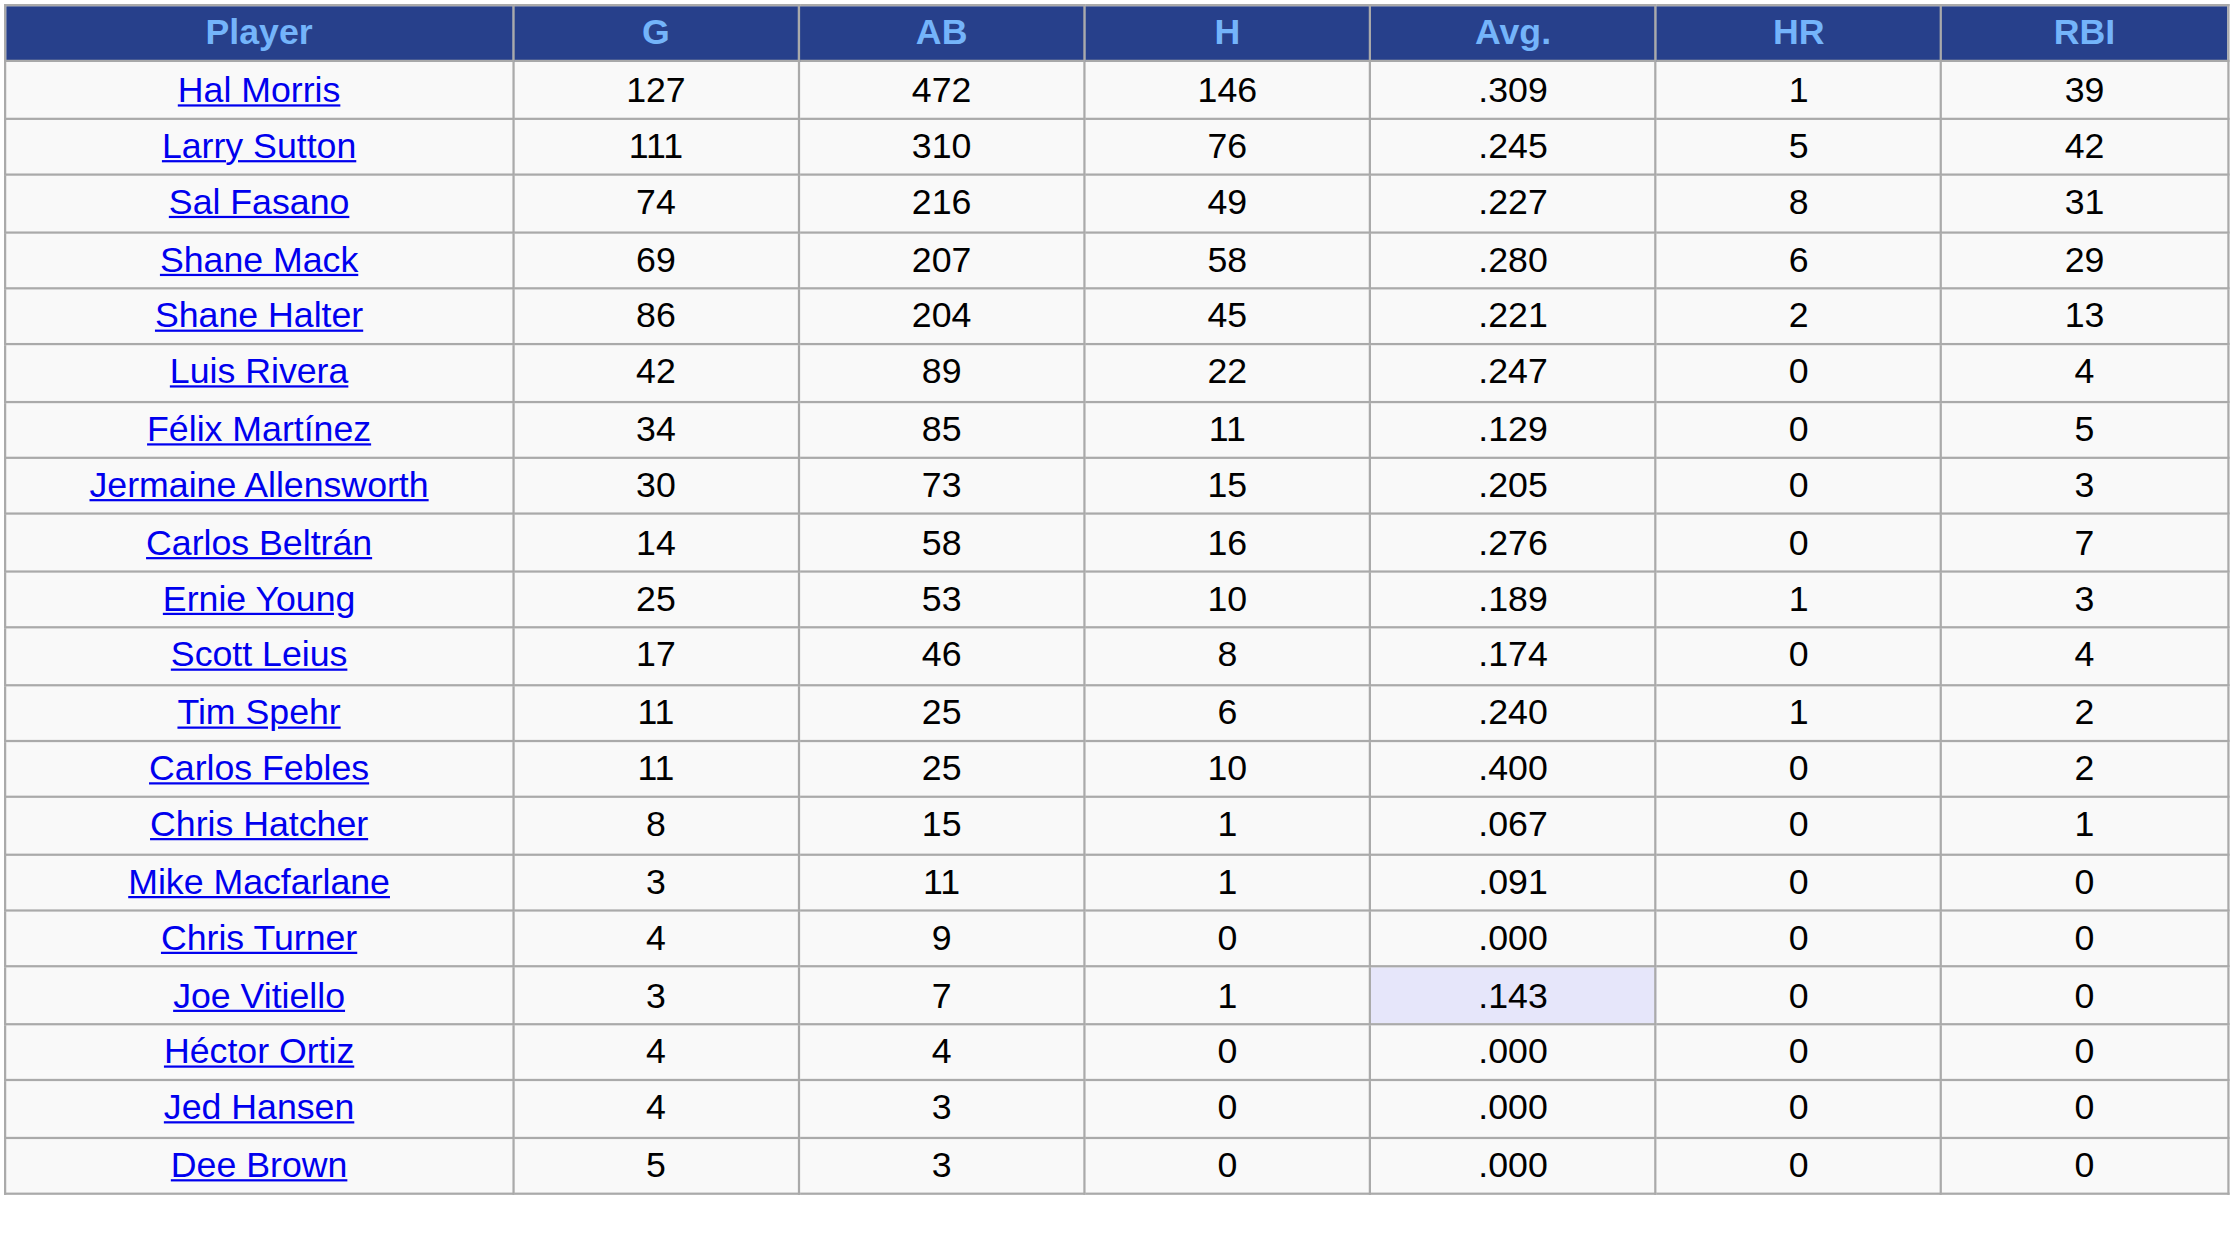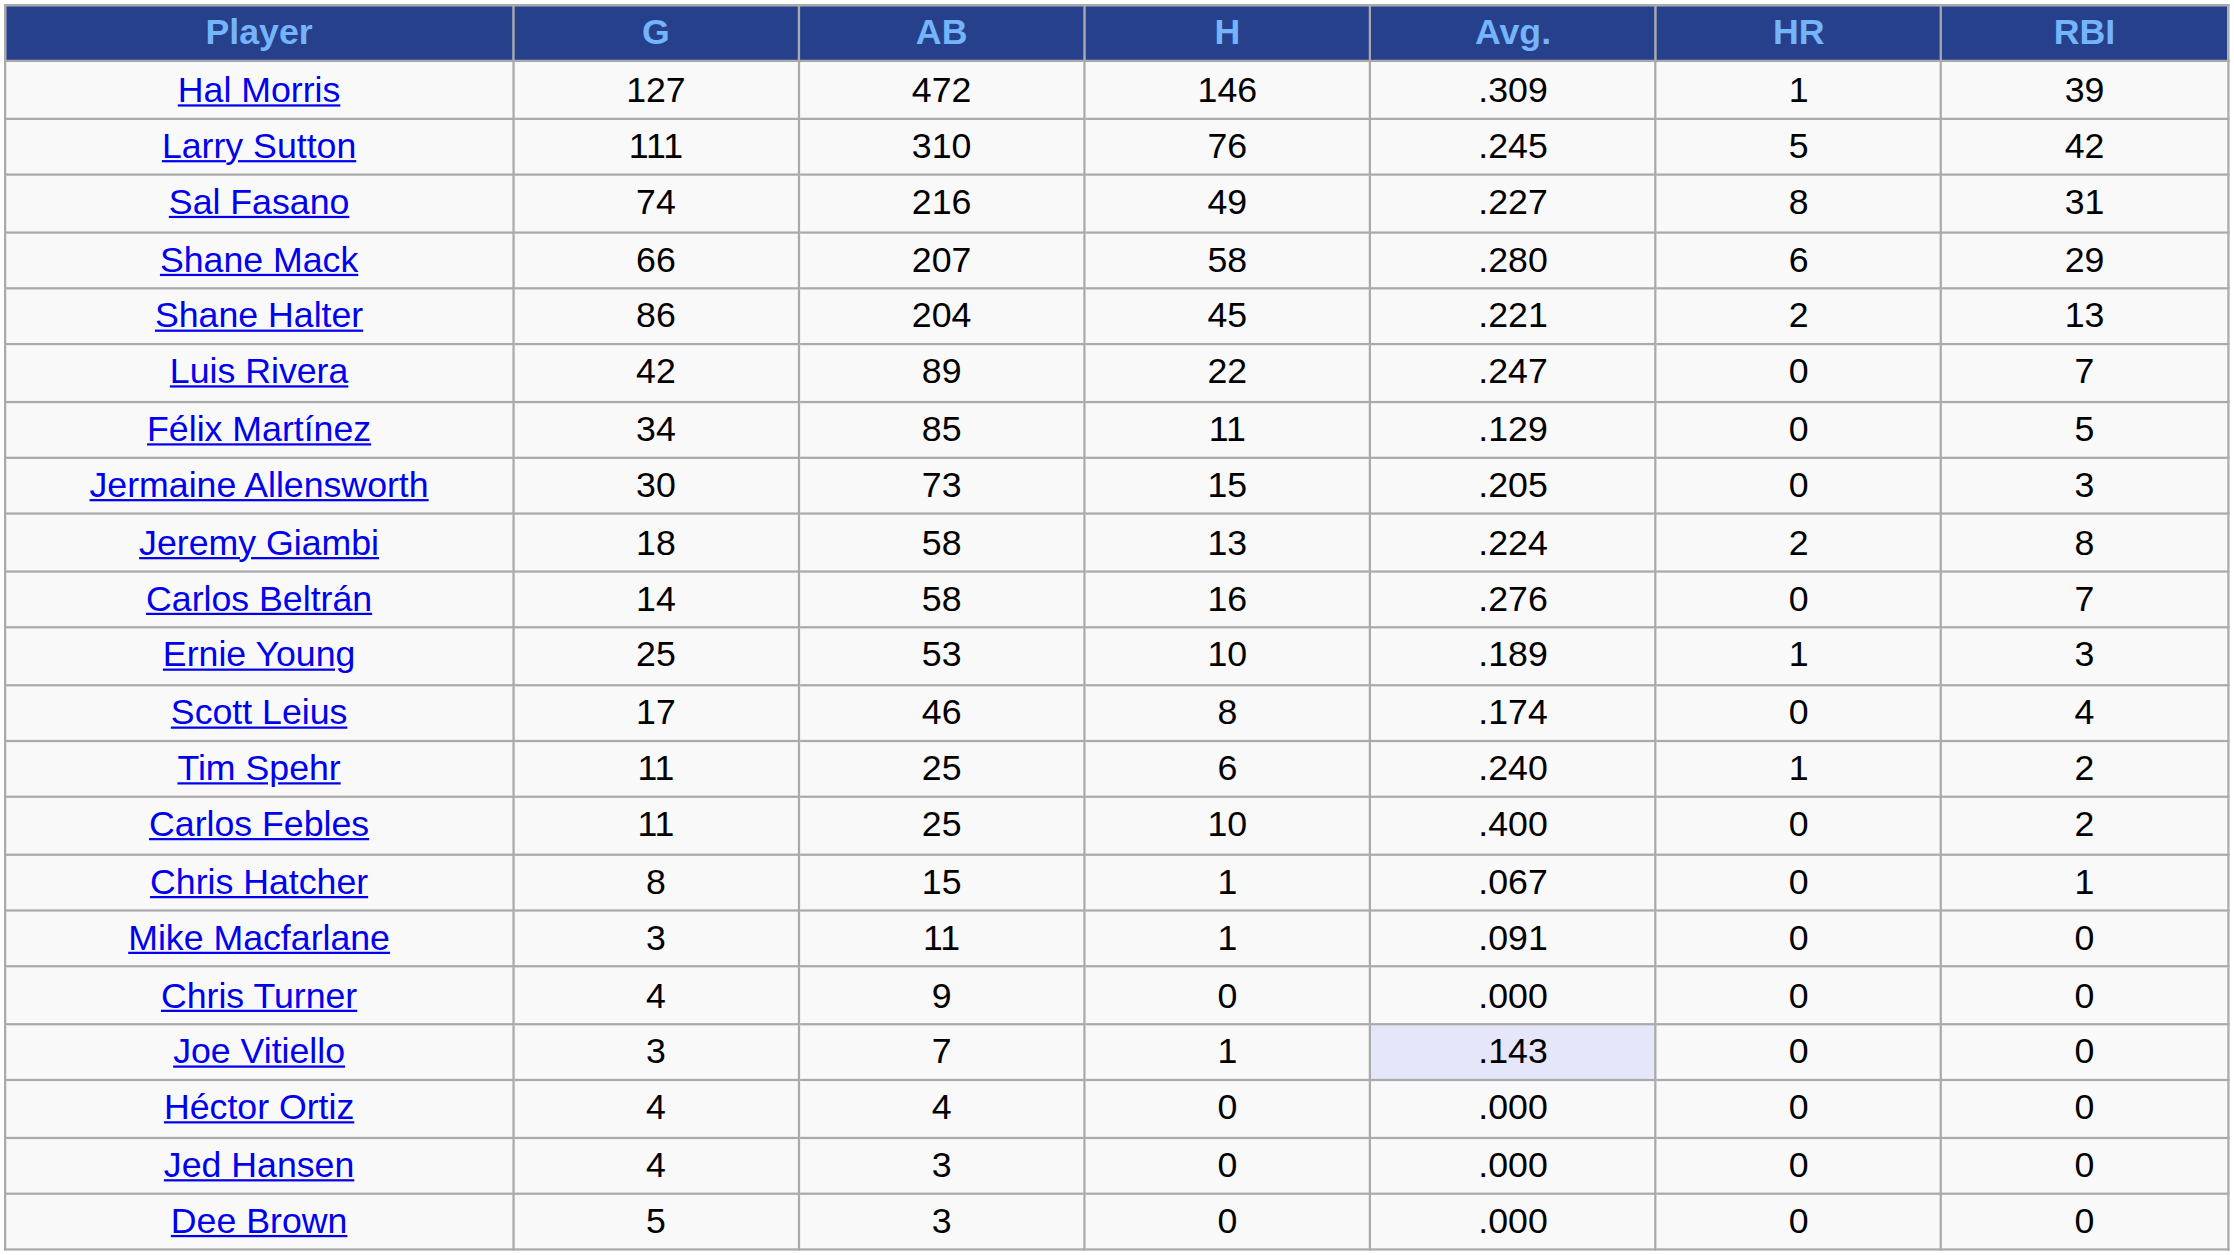Shane Mack | G: 69 -> 66
Luis Rivera | RBI: 4 -> 7
+ row: Jeremy Giambi | 18 | 58 | 13 | .224 | 2 | 8
